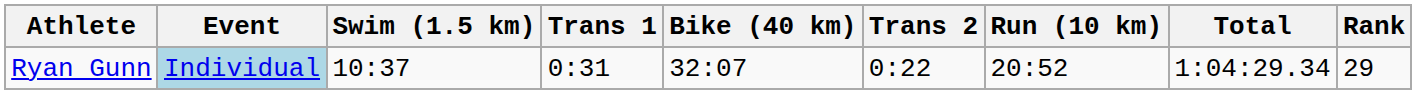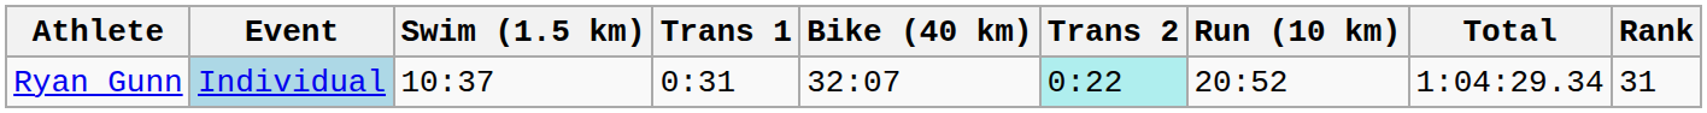Ryan Gunn | Trans 2: no background -> paleturquoise background
Ryan Gunn | Rank: 29 -> 31
